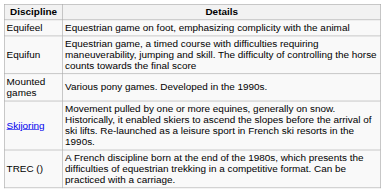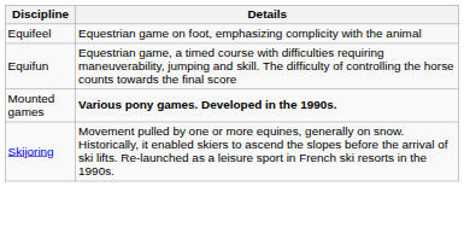Mounted games | Details: normal -> bold
- row: TREC () | A French discipline born at the end of the 1980s, which presents the difficulties of equestrian trekking in a competitive format. Can be practiced with a carriage.
